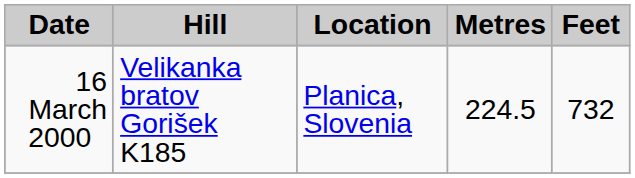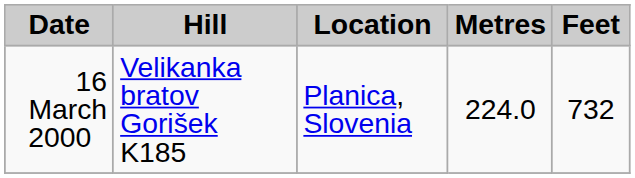16 March 2000 | Metres: 224.5 -> 224.0
